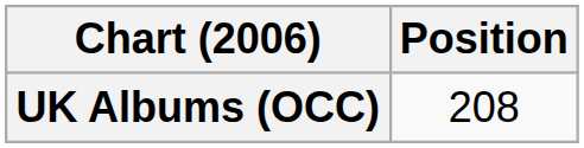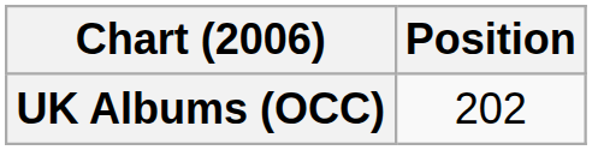UK Albums (OCC) | Position: 208 -> 202
